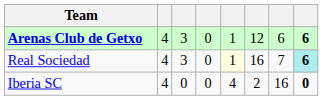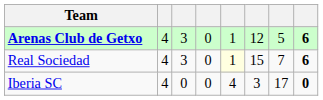Arenas Club de Getxo | column 7: 6 -> 5
Real Sociedad | column 6: 16 -> 15
Real Sociedad | column 8: paleturquoise background -> no background
Iberia SC | column 6: 2 -> 3
Iberia SC | column 7: 16 -> 17
